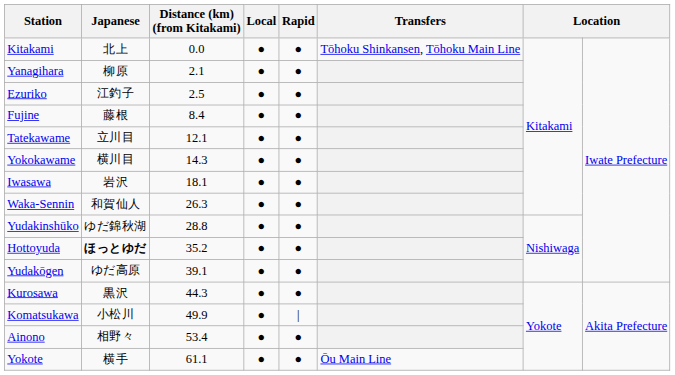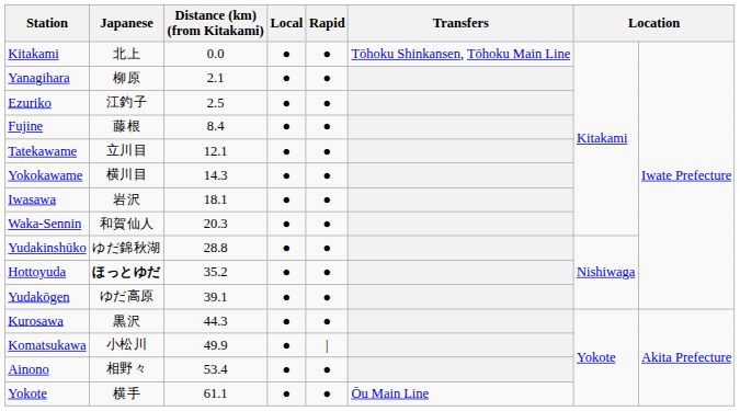Waka-Sennin | Distance (km) (from Kitakami): 26.3 -> 20.3
